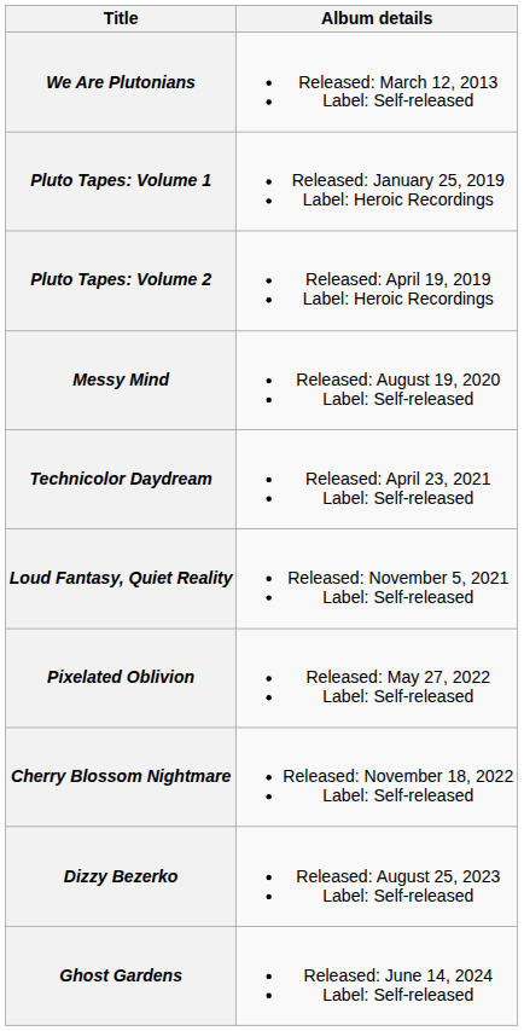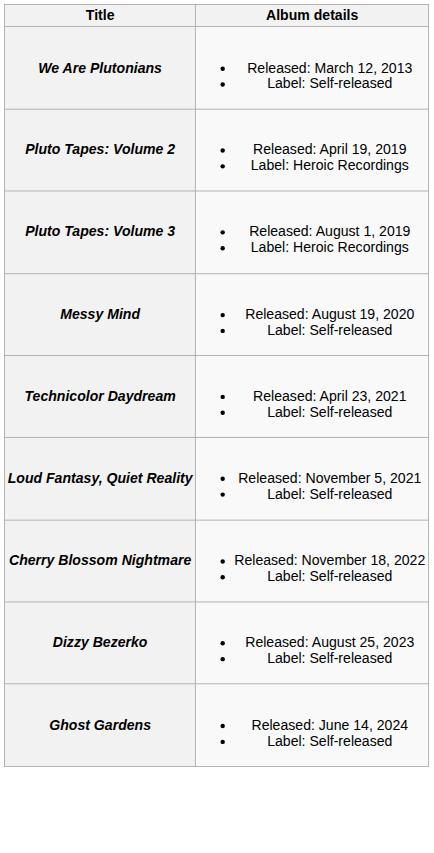- row: Pluto Tapes: Volume 1 | Released: January 25, 2019 Label: Heroic Recordings
+ row: Pluto Tapes: Volume 3 | Released: August 1, 2019 Label: Heroic Recordings
- row: Pixelated Oblivion | Released: May 27, 2022 Label: Self-released
